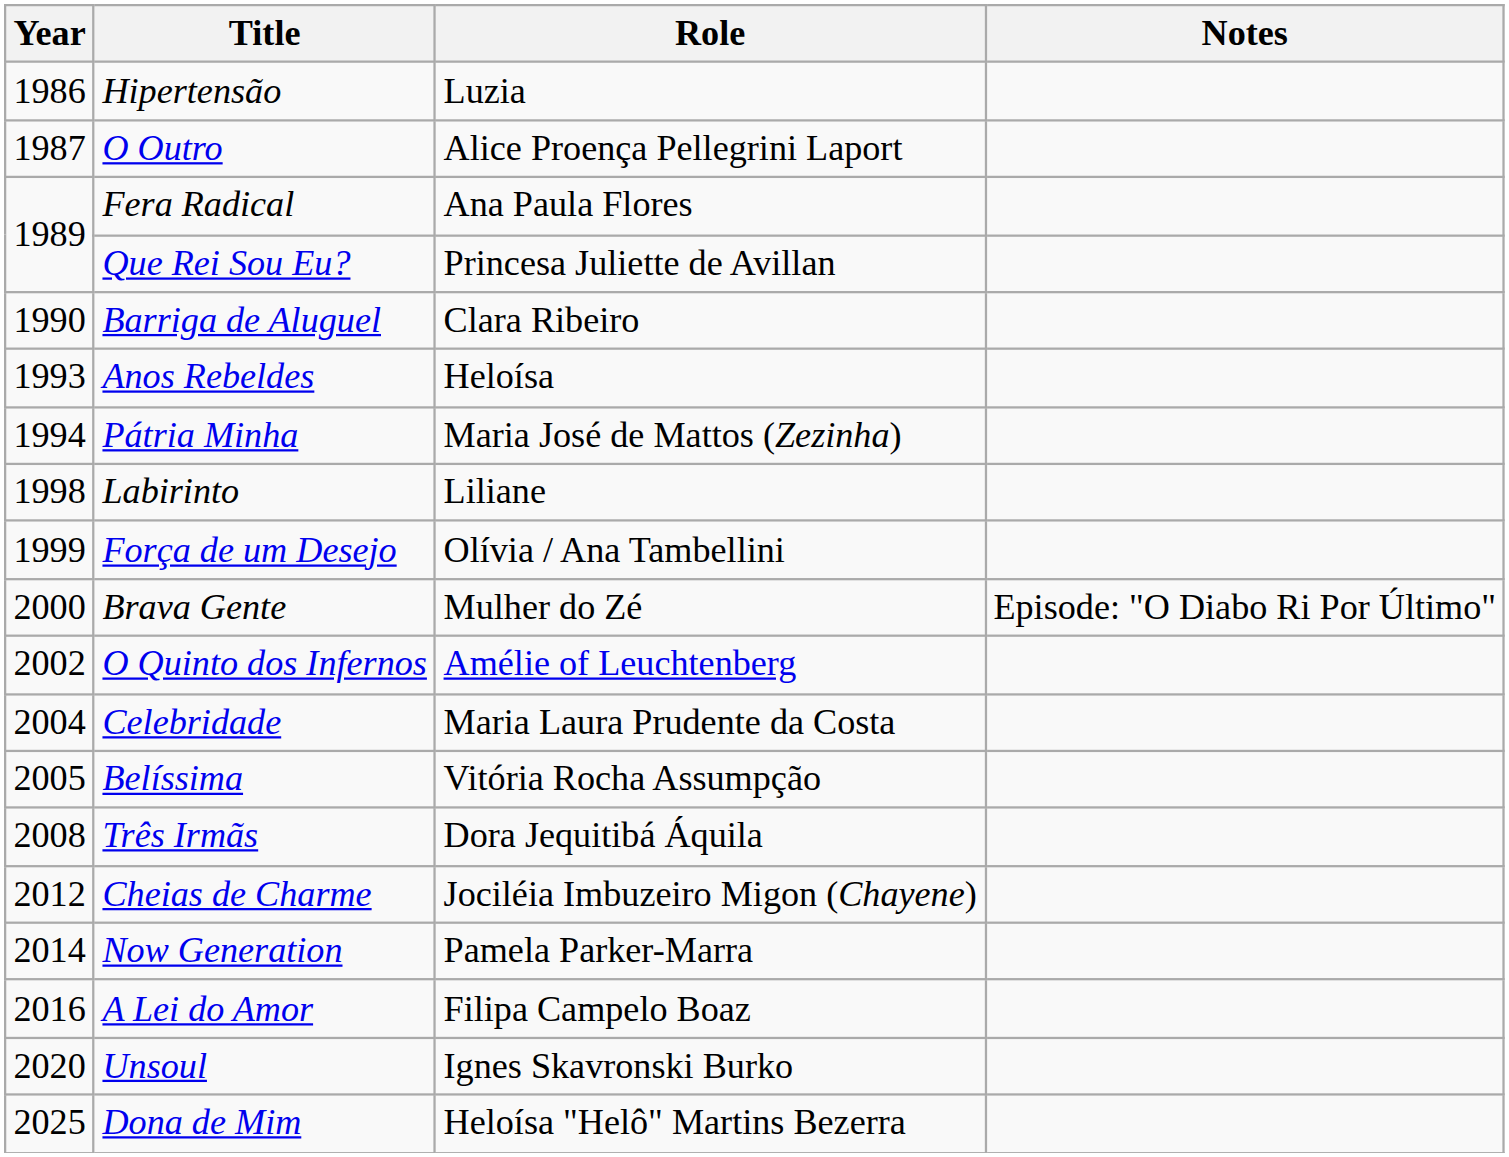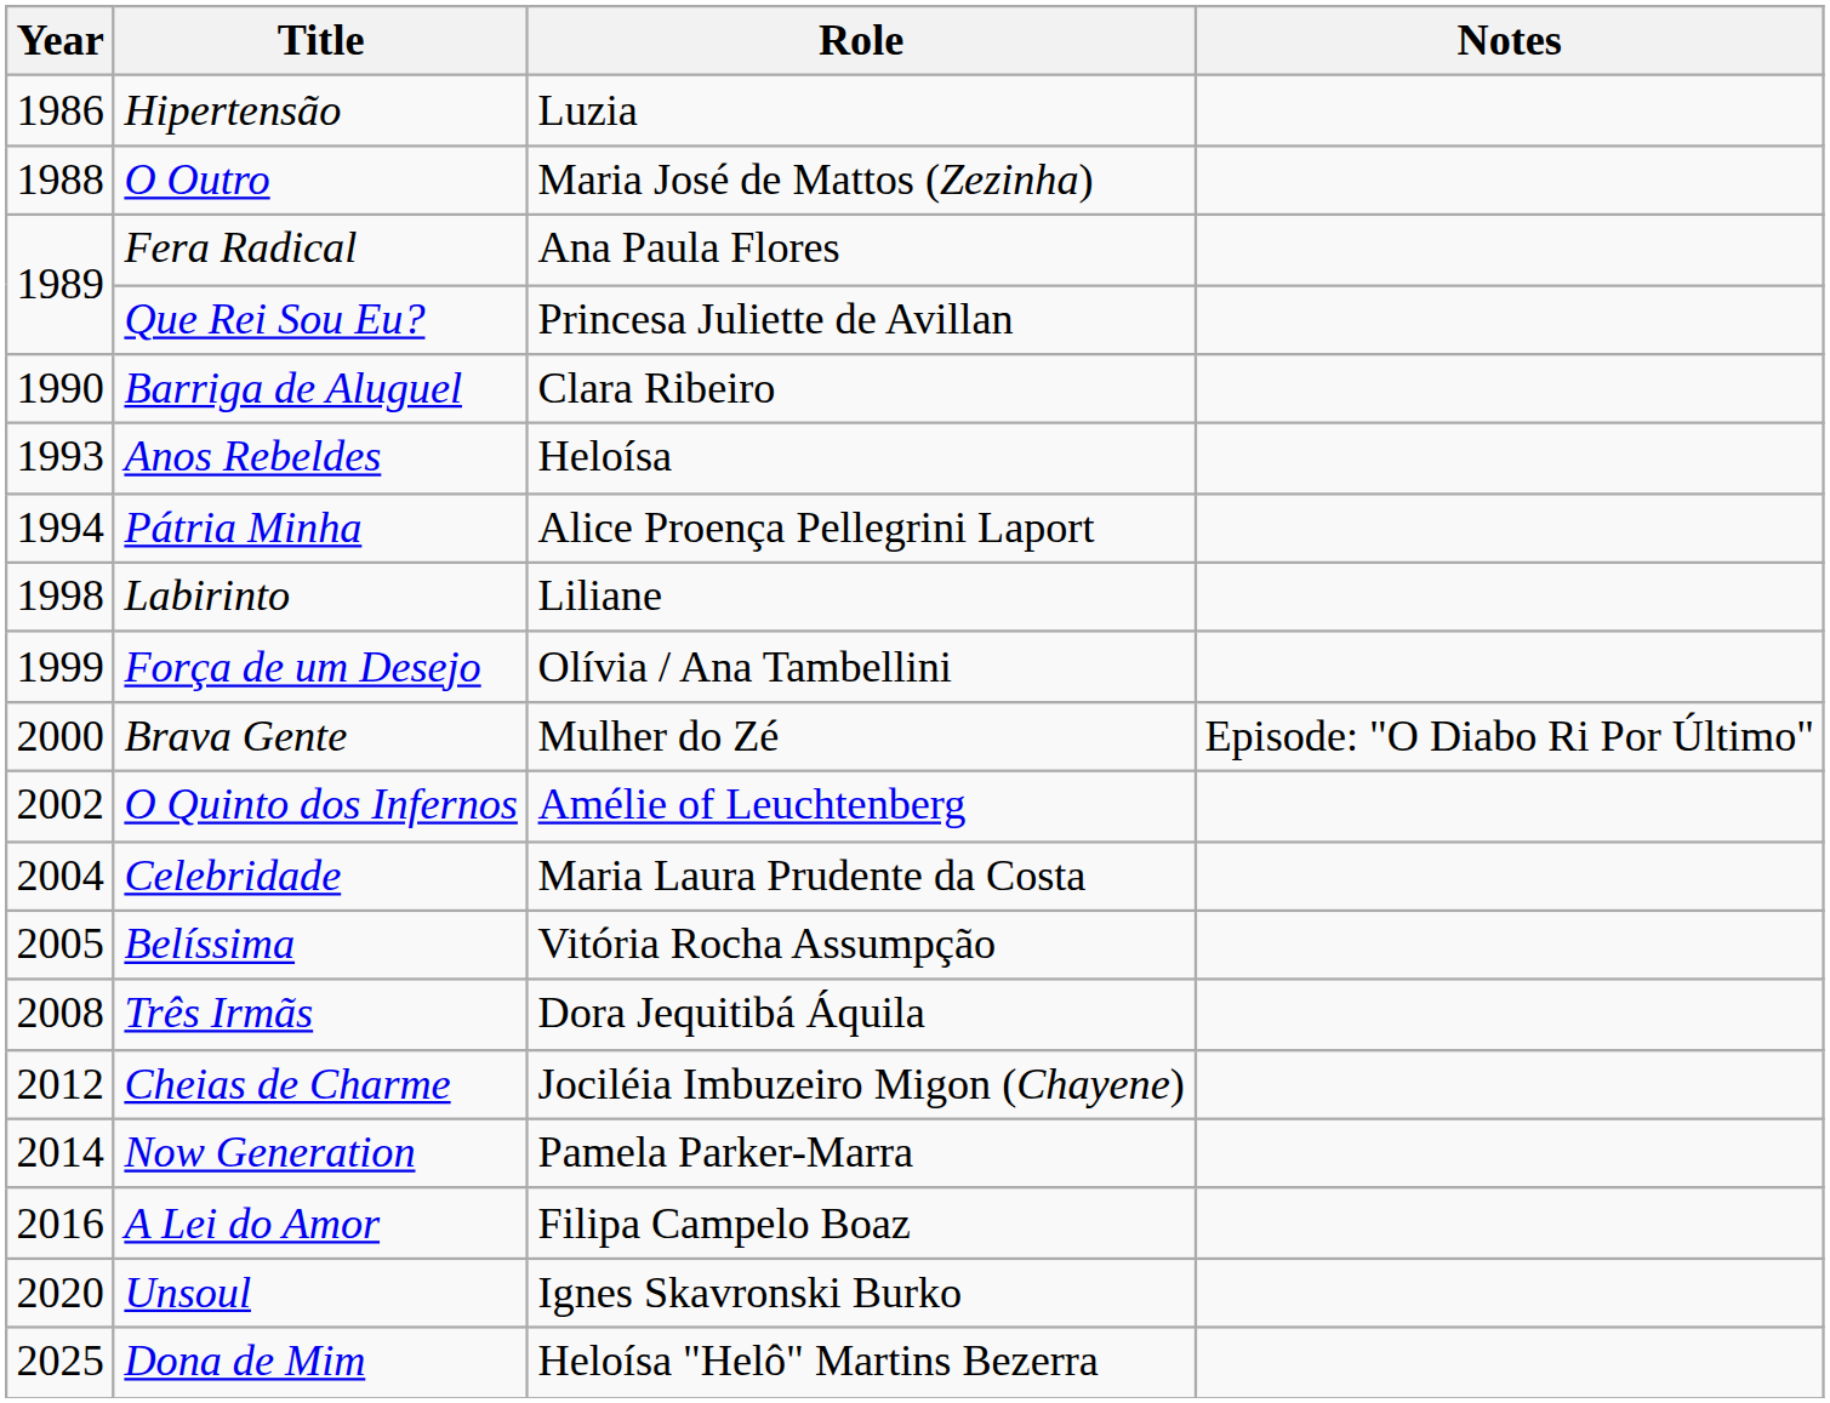O Outro | Year: 1987 -> 1988
O Outro | Role: Alice Proença Pellegrini Laport -> Maria José de Mattos (Zezinha)
Pátria Minha | Role: Maria José de Mattos (Zezinha) -> Alice Proença Pellegrini Laport
